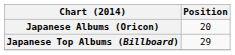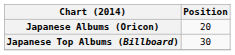Japanese Top Albums (Billboard) | Position: 29 -> 30
